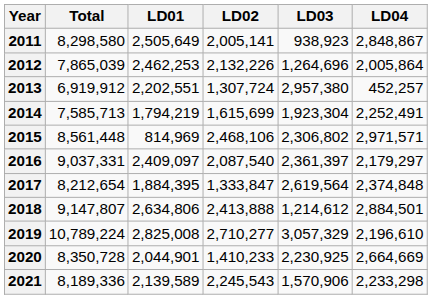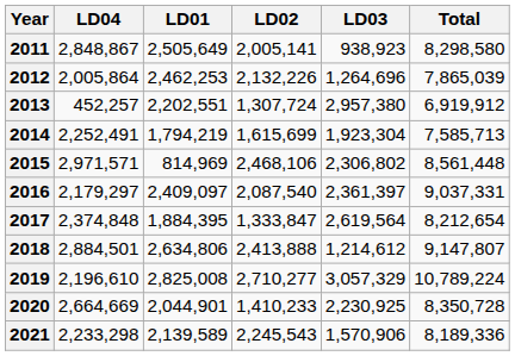columns swapped: Total <-> LD04
